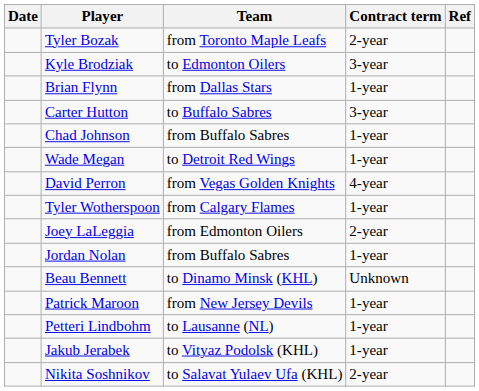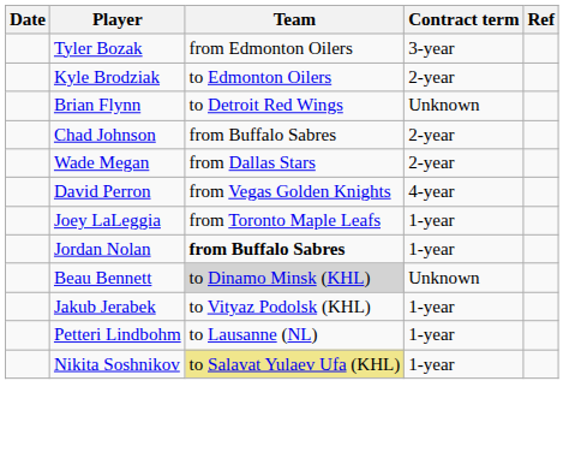Tyler Bozak | Team: from Toronto Maple Leafs -> from Edmonton Oilers
Tyler Bozak | Contract term: 2-year -> 3-year
Kyle Brodziak | Contract term: 3-year -> 2-year
Brian Flynn | Team: from Dallas Stars -> to Detroit Red Wings
Brian Flynn | Contract term: 1-year -> Unknown
- row: Carter Hutton | to Buffalo Sabres | 3-year
Chad Johnson | Contract term: 1-year -> 2-year
Wade Megan | Team: to Detroit Red Wings -> from Dallas Stars
Wade Megan | Contract term: 1-year -> 2-year
- row: Tyler Wotherspoon | from Calgary Flames | 1-year
Joey LaLeggia | Team: from Edmonton Oilers -> from Toronto Maple Leafs
Joey LaLeggia | Contract term: 2-year -> 1-year
Jordan Nolan | Team: normal -> bold
Beau Bennett | Team: no background -> lightgrey background
- row: Patrick Maroon | from New Jersey Devils | 1-year
rows swapped: Petteri Lindbohm <-> Jakub Jerabek
Nikita Soshnikov | Team: no background -> khaki background
Nikita Soshnikov | Contract term: 2-year -> 1-year
